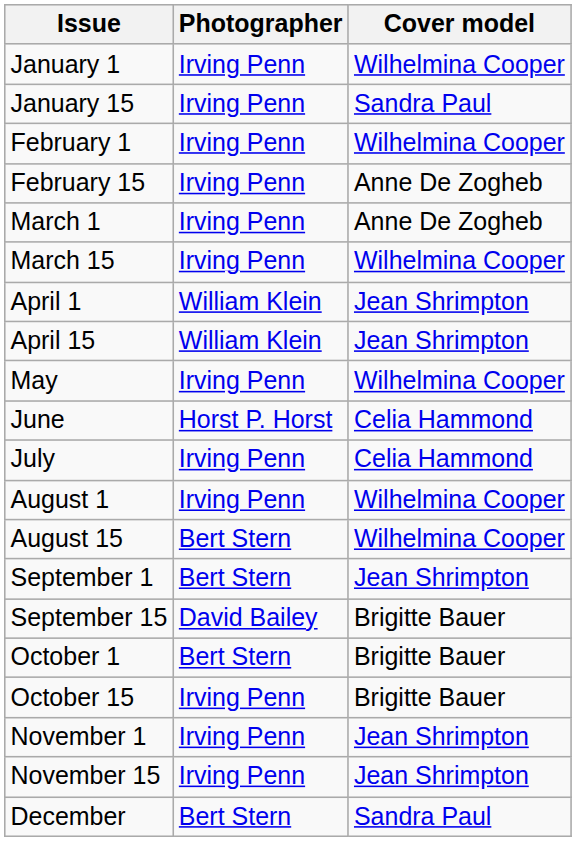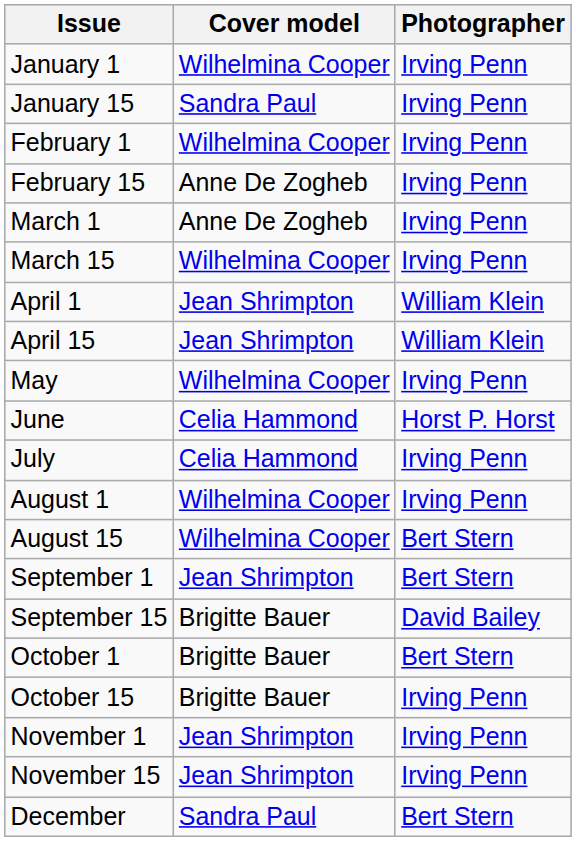columns swapped: Cover model <-> Photographer
